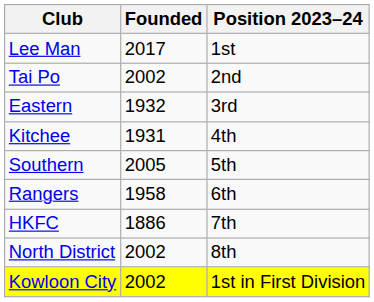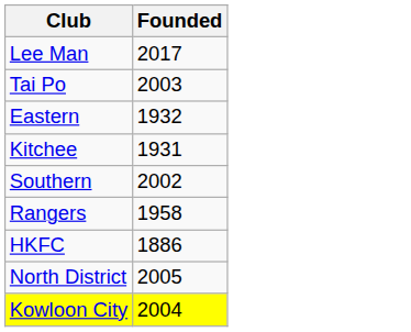- column: Position 2023–24 | 1st | 2nd | 3rd | 4th | 5th | 6th | 7th | 8th | 1st in First Division
Tai Po | Founded: 2002 -> 2003
Southern | Founded: 2005 -> 2002
North District | Founded: 2002 -> 2005
Kowloon City | Founded: 2002 -> 2004
